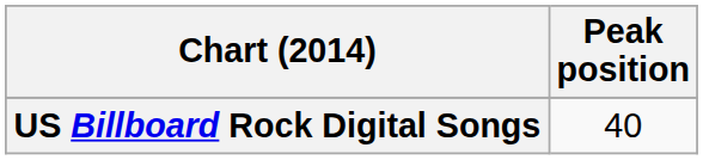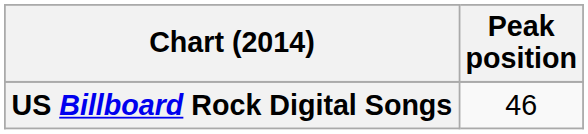US Billboard Rock Digital Songs | Peak position: 40 -> 46
